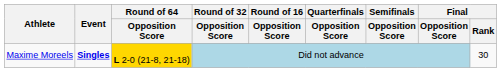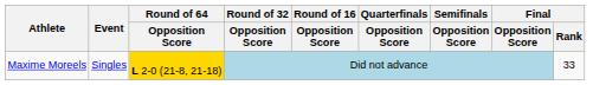Maxime Moreels | Event: bold -> normal
Maxime Moreels | Final / Rank: 30 -> 33
